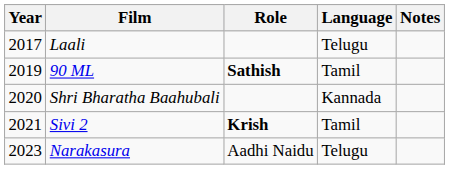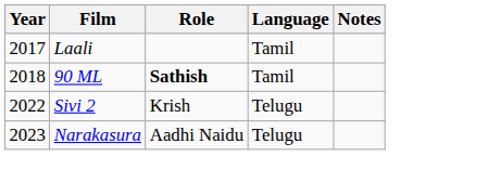Laali | Language: Telugu -> Tamil
90 ML | Year: 2019 -> 2018
- row: 2020 | Shri Bharatha Baahubali | Kannada
Sivi 2 | Year: 2021 -> 2022
Sivi 2 | Role: bold -> normal
Sivi 2 | Language: Tamil -> Telugu
